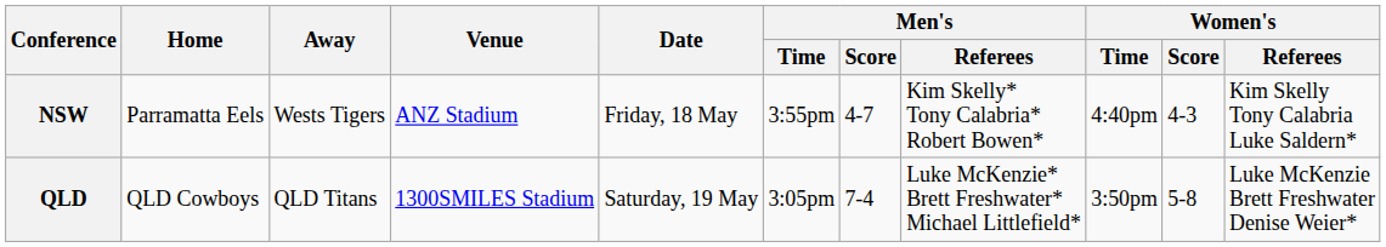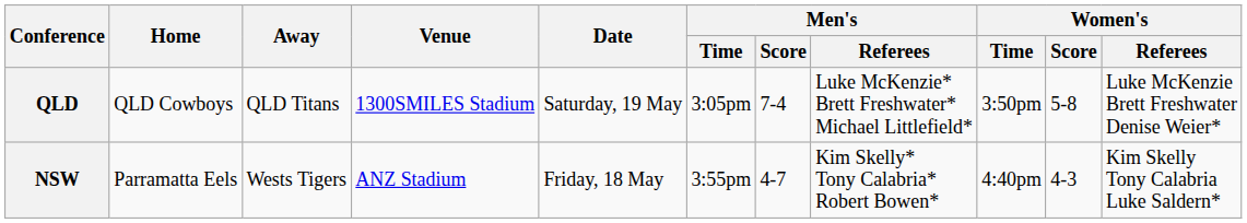rows swapped: NSW <-> QLD
